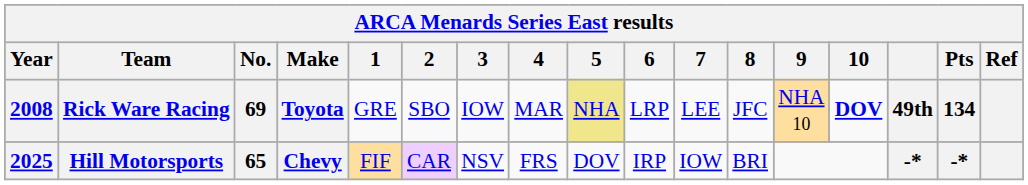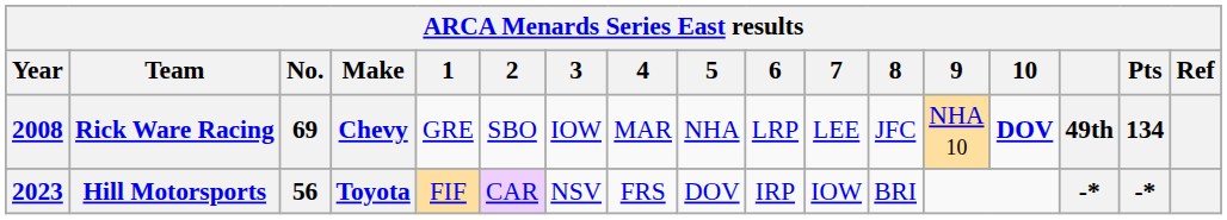Rick Ware Racing | Make: Toyota -> Chevy
Rick Ware Racing | 5: khaki background -> no background
Hill Motorsports | Year: 2025 -> 2023
Hill Motorsports | No.: 65 -> 56
Hill Motorsports | Make: Chevy -> Toyota
